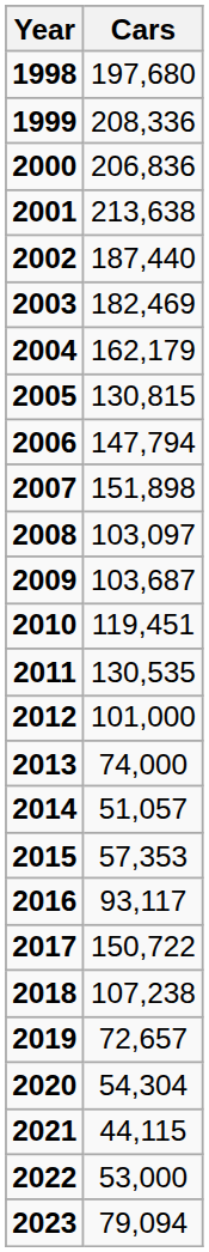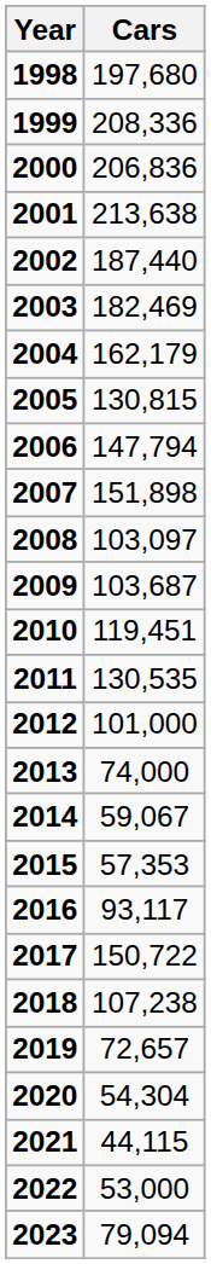2014 | Cars: 51,057 -> 59,067
